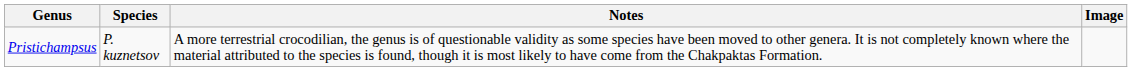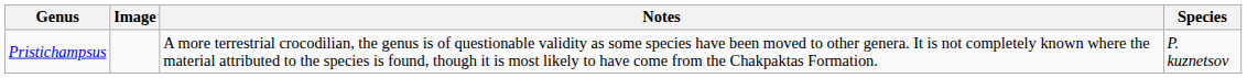columns swapped: Species <-> Image
